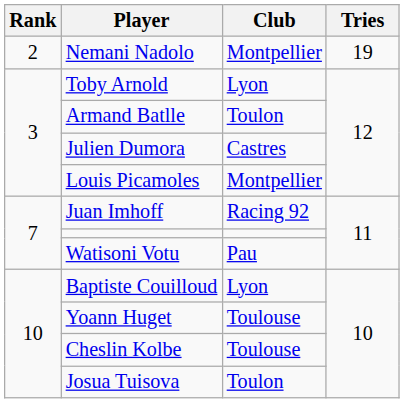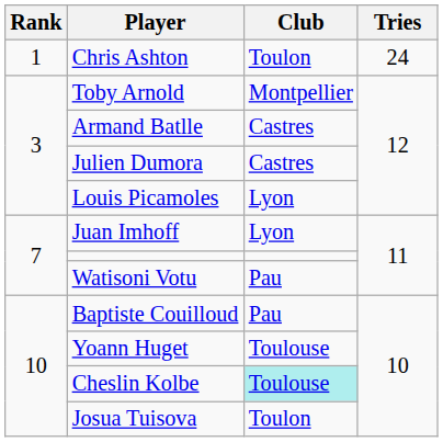+ row: 1 | Chris Ashton | Toulon | 24
- row: 2 | Nemani Nadolo | Montpellier | 19
Toby Arnold | Club: Lyon -> Montpellier
Armand Batlle | Club: Toulon -> Castres
Louis Picamoles | Club: Montpellier -> Lyon
Juan Imhoff | Club: Racing 92 -> Lyon
Baptiste Couilloud | Club: Lyon -> Pau
Cheslin Kolbe | Club: no background -> paleturquoise background
